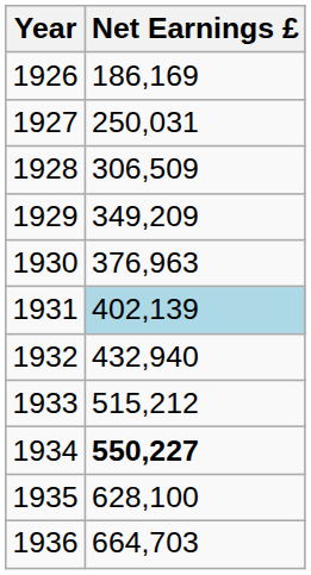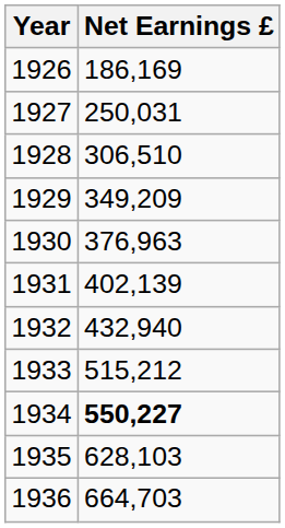1928 | Net Earnings £: 306,509 -> 306,510
1931 | Net Earnings £: lightblue background -> no background
1935 | Net Earnings £: 628,100 -> 628,103
